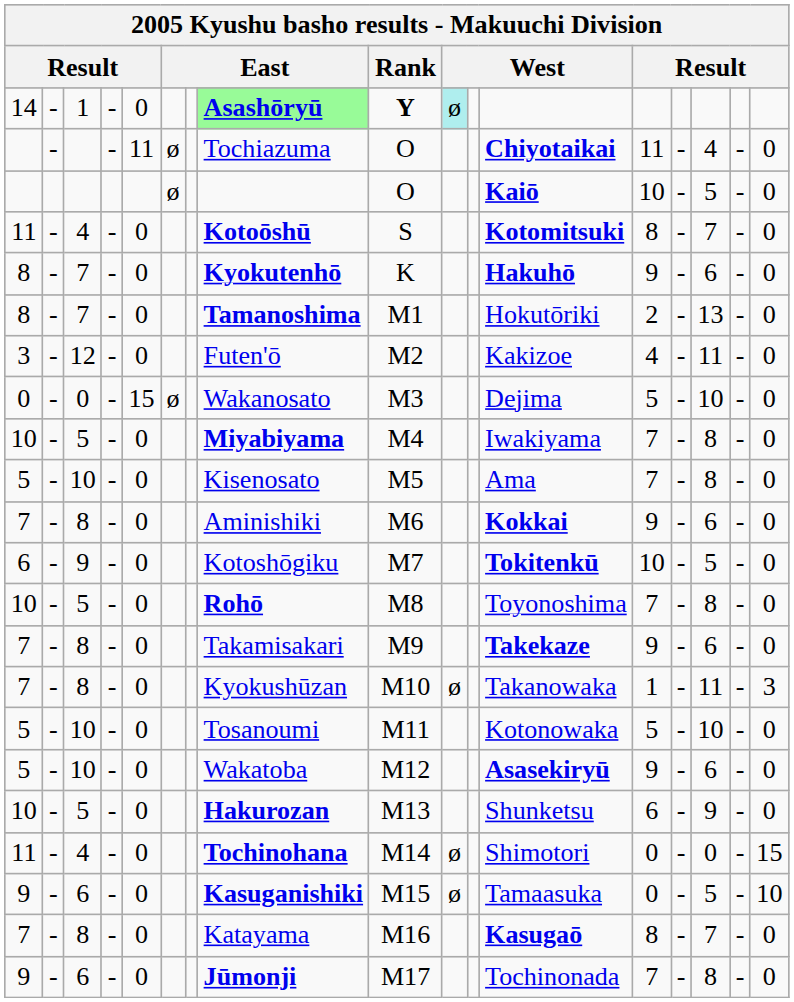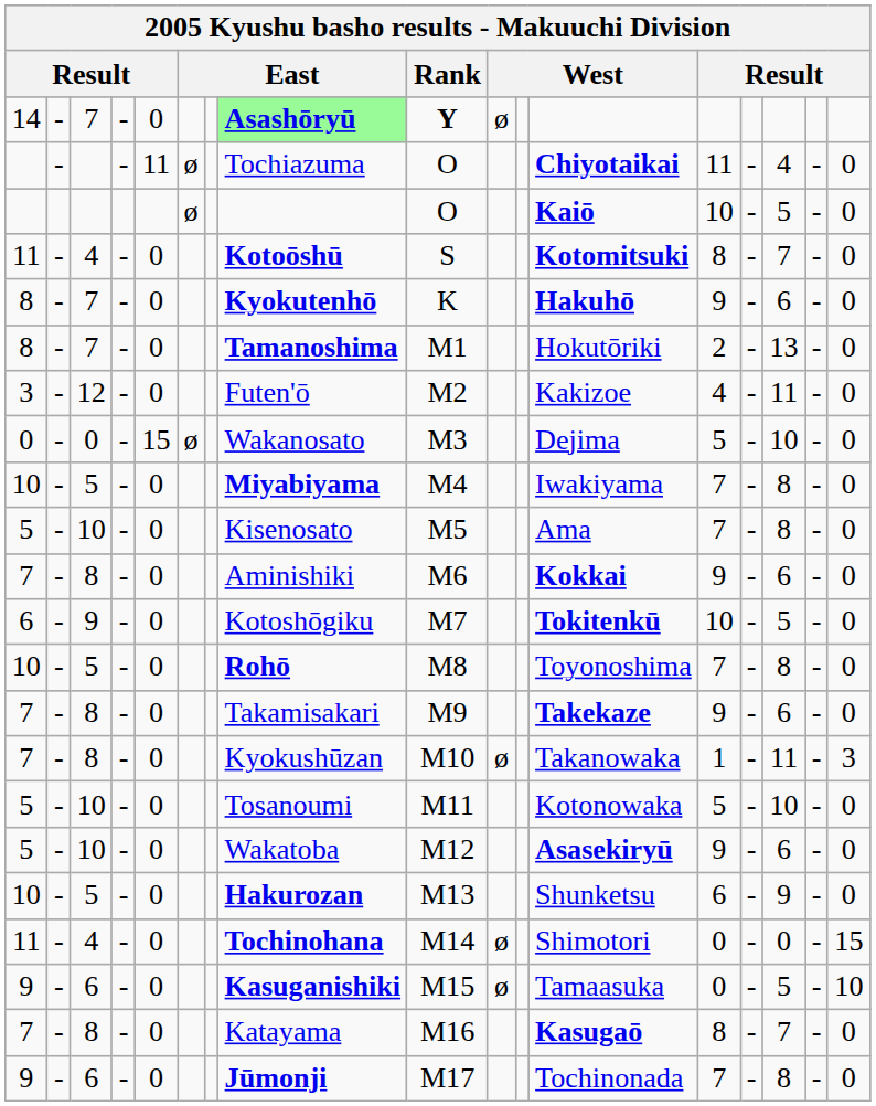14 | column 3: 1 -> 7
14 | column 10: paleturquoise background -> no background
